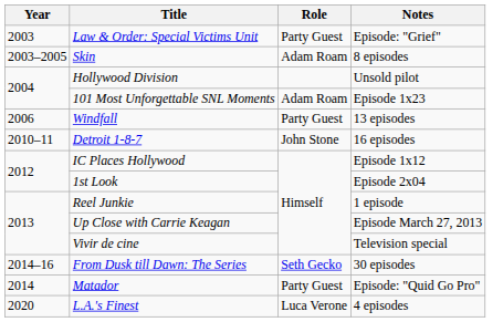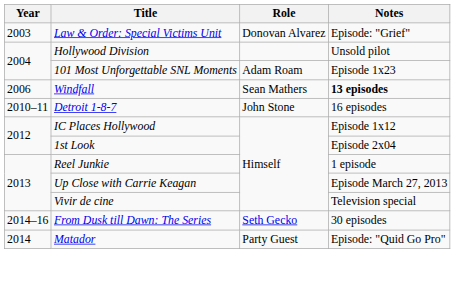Law & Order: Special Victims Unit | Role: Party Guest -> Donovan Alvarez
- row: 2003–2005 | Skin | Adam Roam | 8 episodes
Windfall | Role: Party Guest -> Sean Mathers
Windfall | Notes: normal -> bold
- row: 2020 | L.A.'s Finest | Luca Verone | 4 episodes
